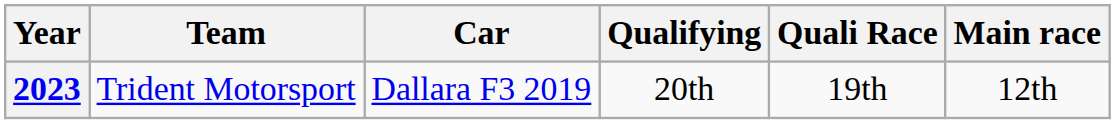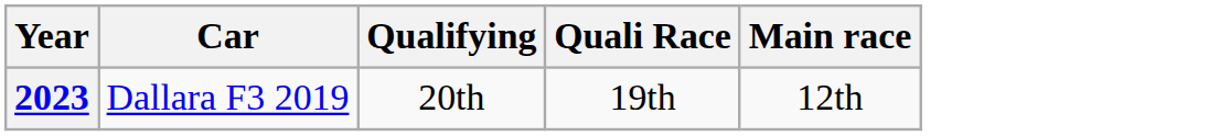- column: Team | Trident Motorsport
